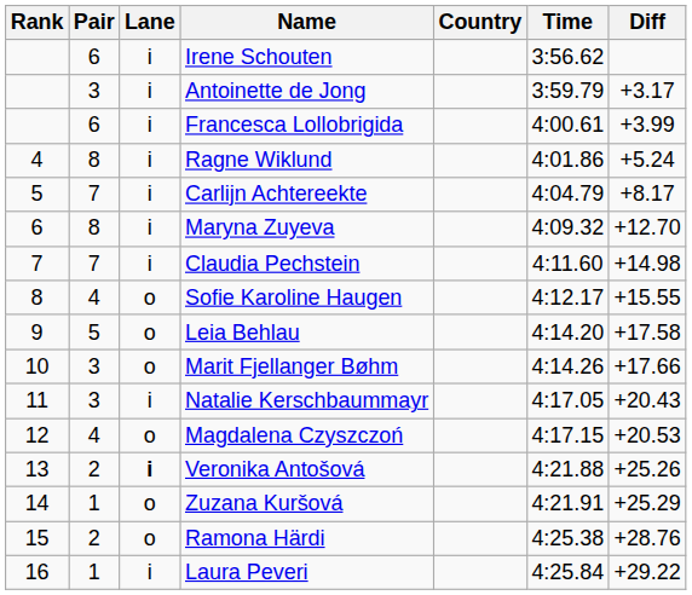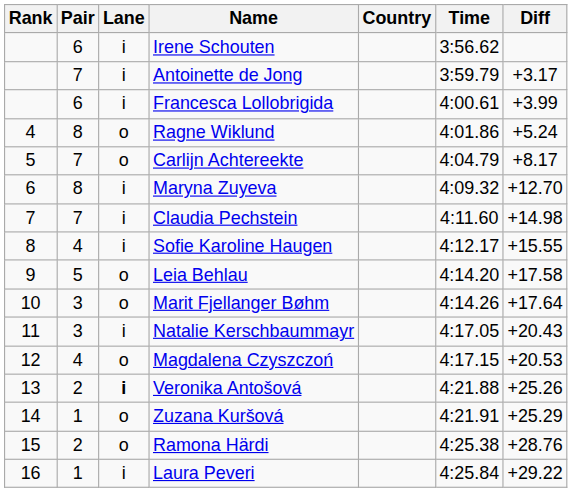Antoinette de Jong | Pair: 3 -> 7
Ragne Wiklund | Lane: i -> o
Carlijn Achtereekte | Lane: i -> o
Sofie Karoline Haugen | Lane: o -> i
Marit Fjellanger Bøhm | Diff: +17.66 -> +17.64
